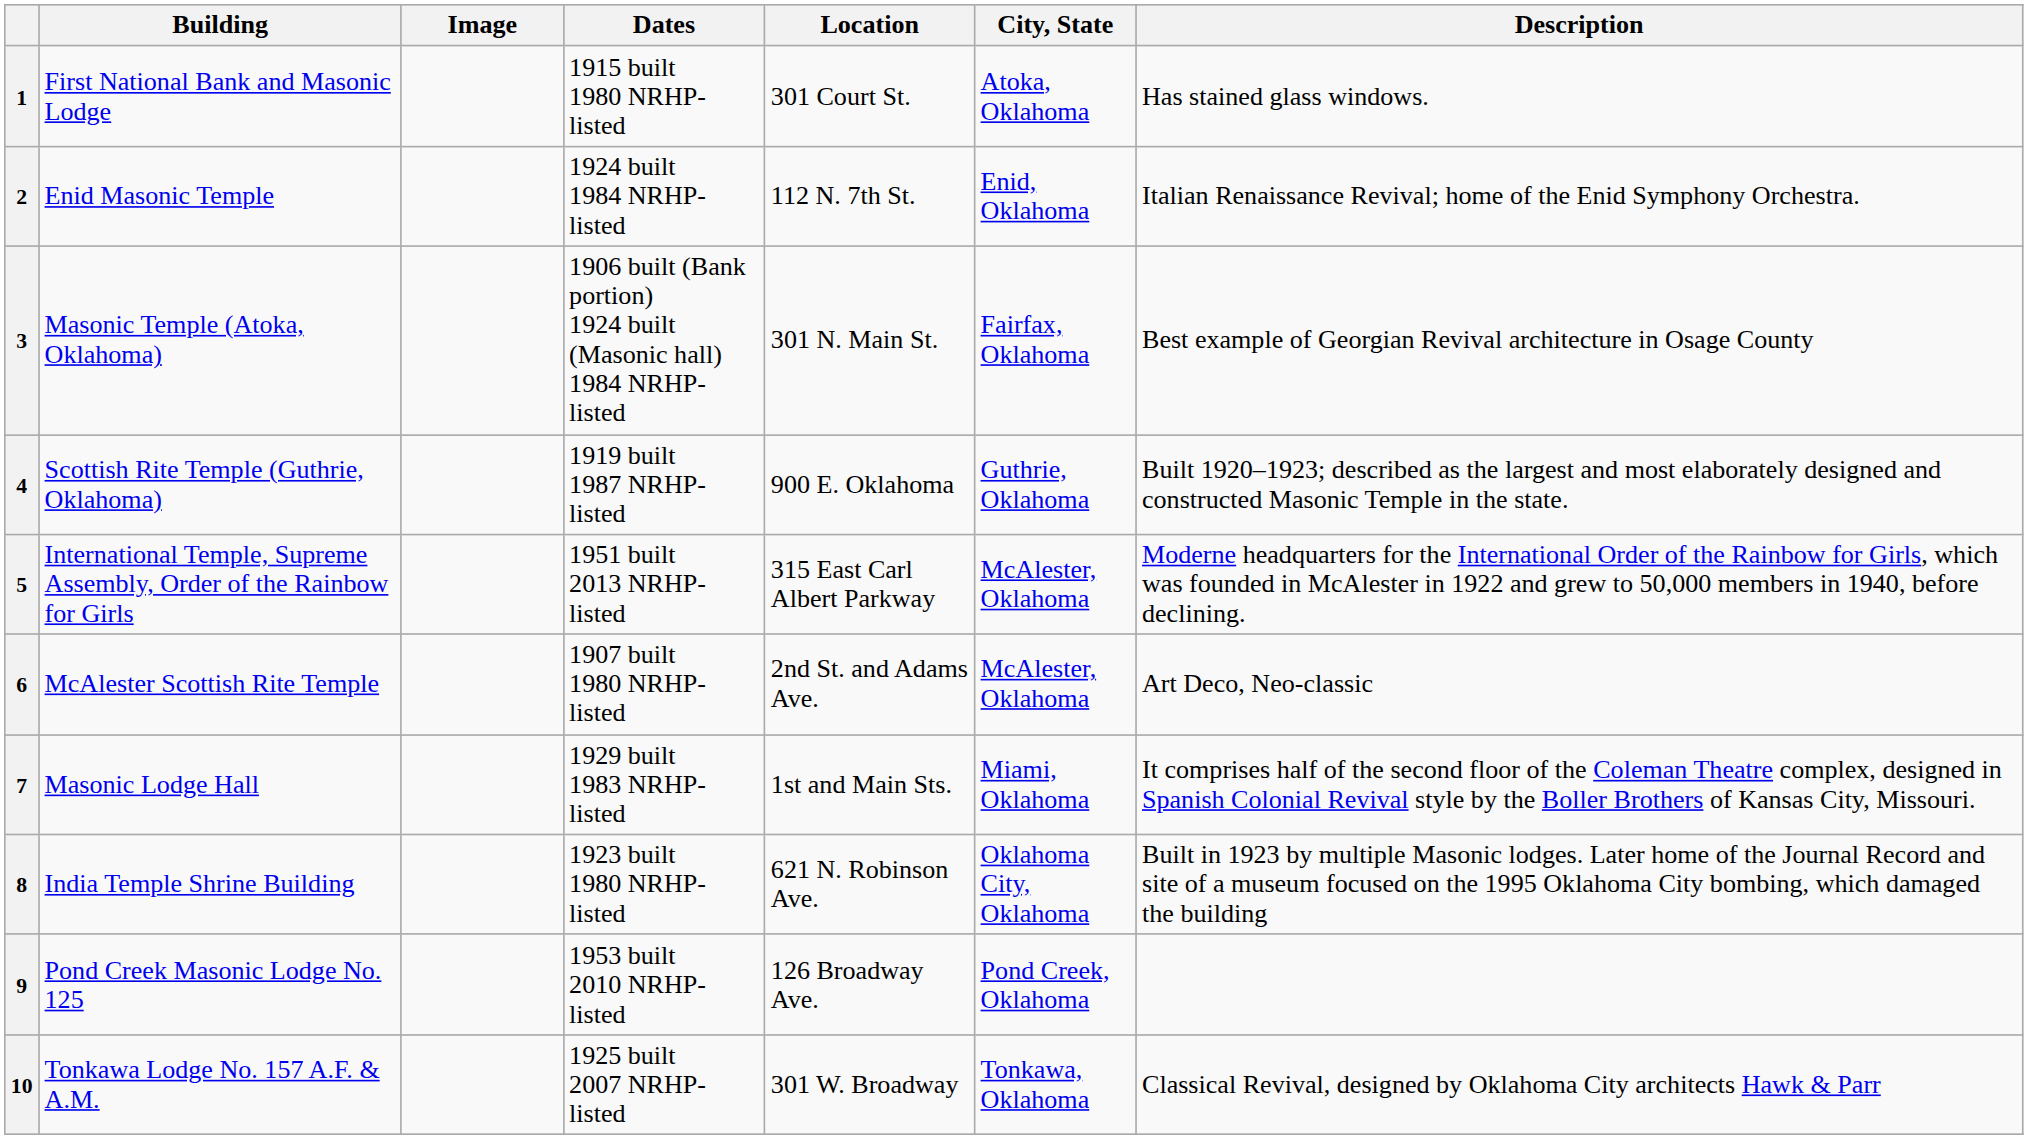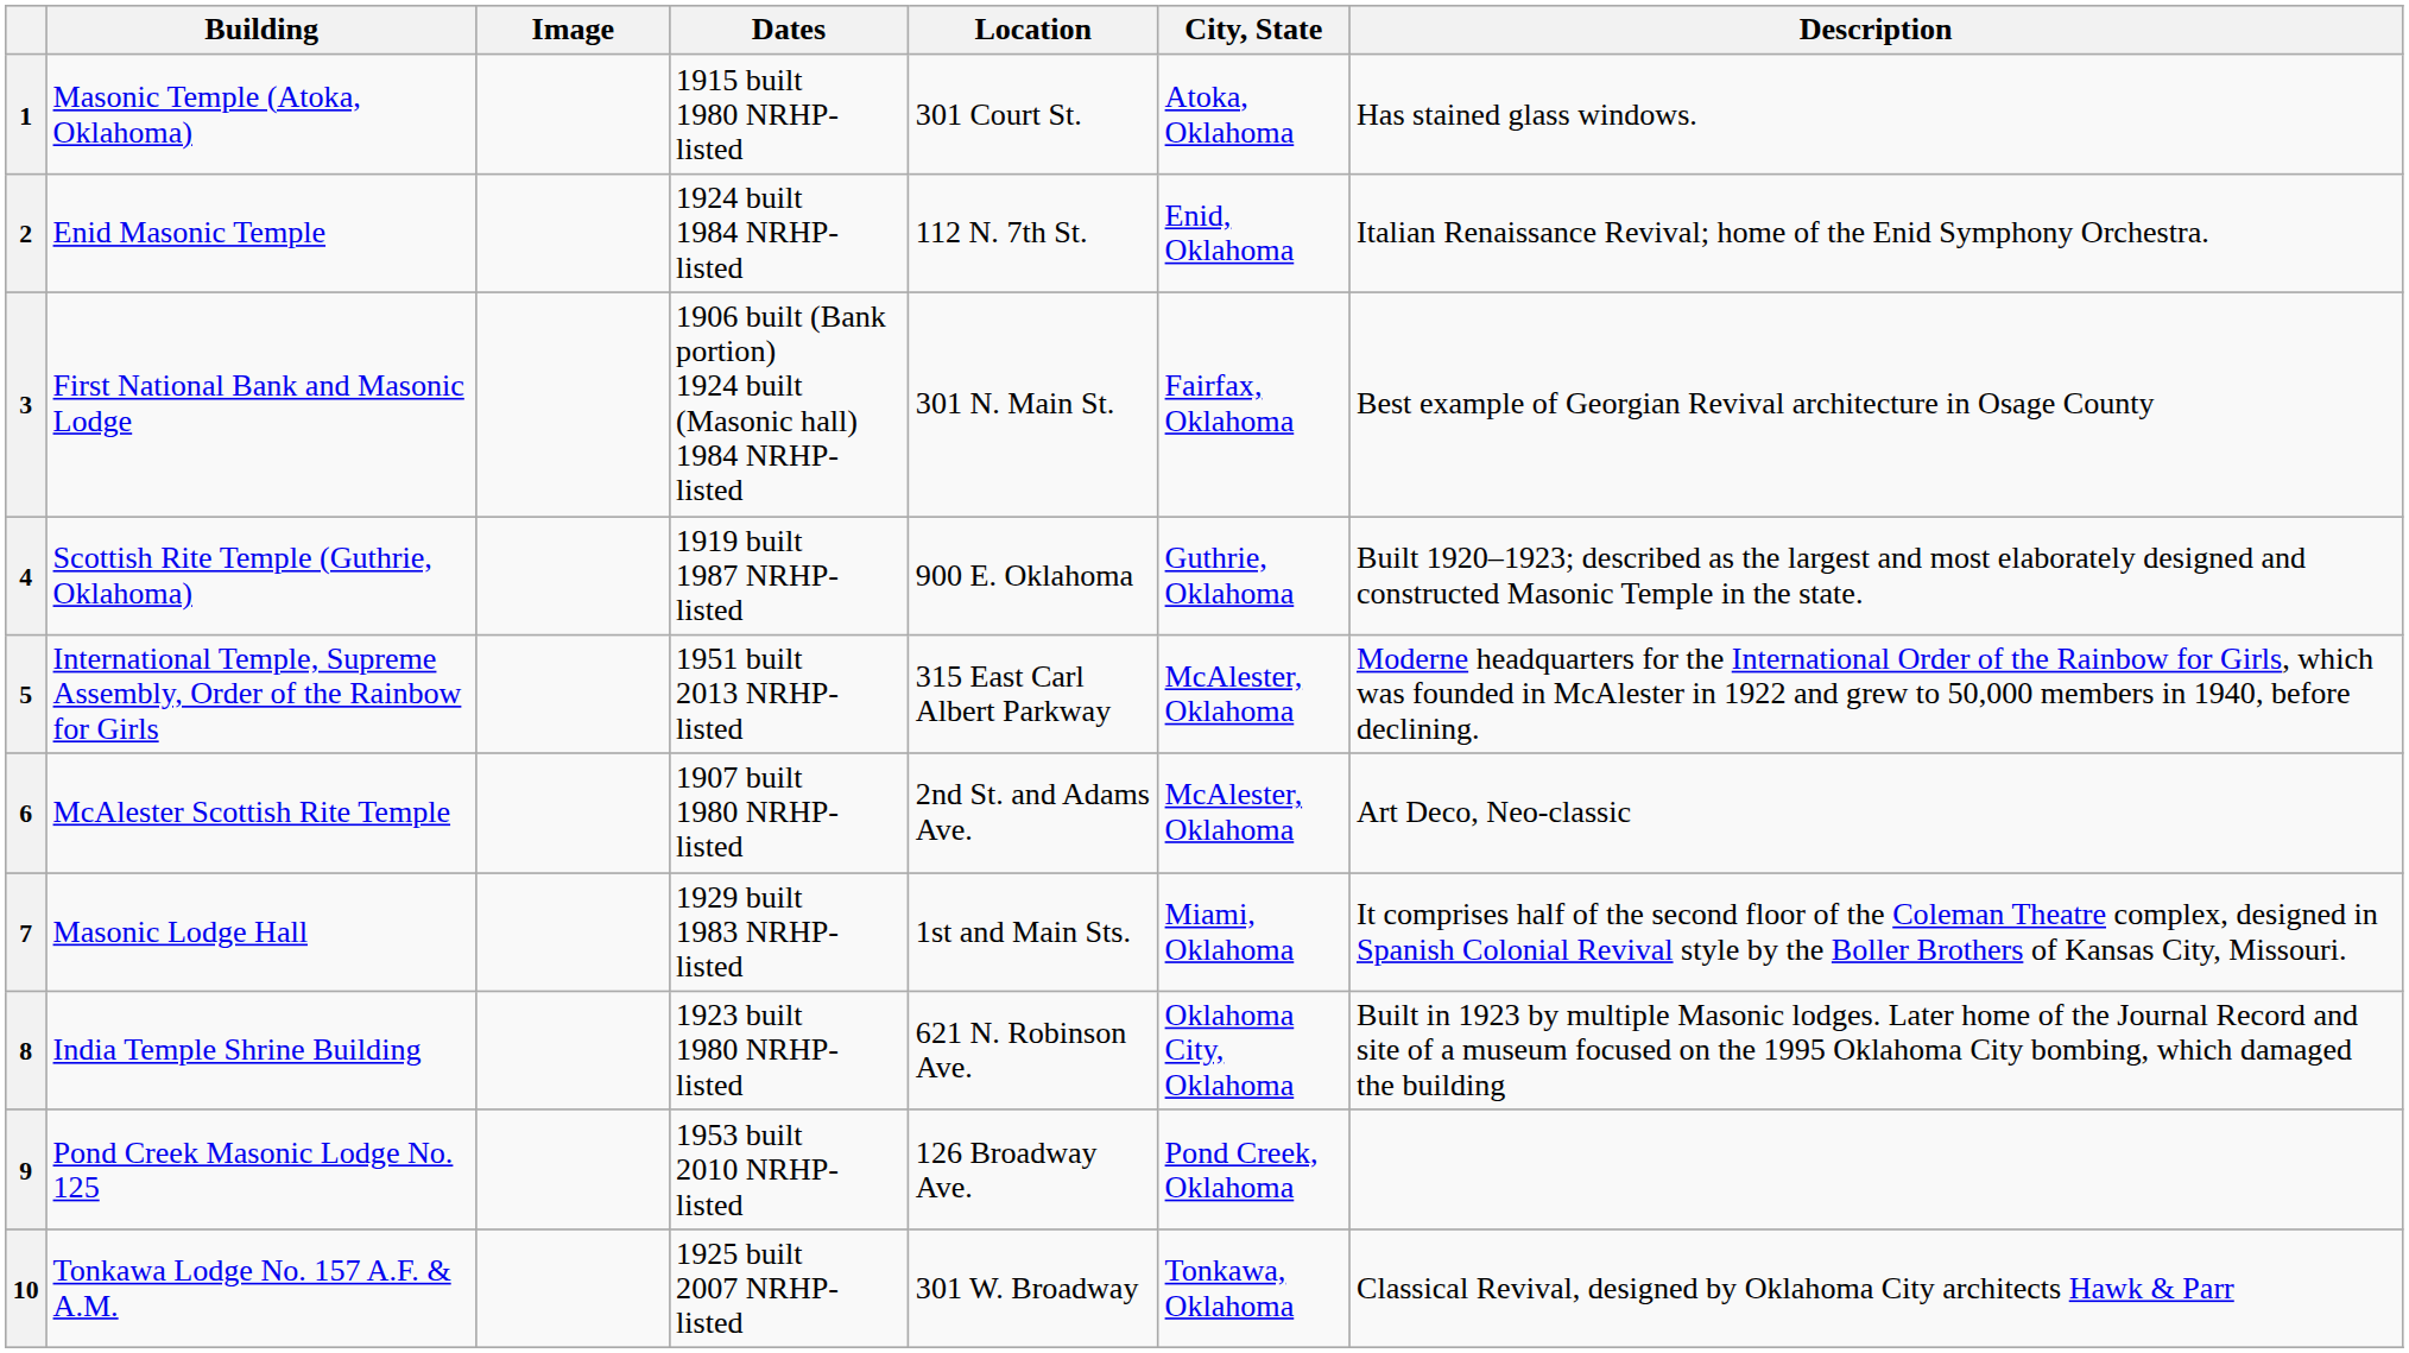1 | Building: First National Bank and Masonic Lodge -> Masonic Temple (Atoka, Oklahoma)
3 | Building: Masonic Temple (Atoka, Oklahoma) -> First National Bank and Masonic Lodge
